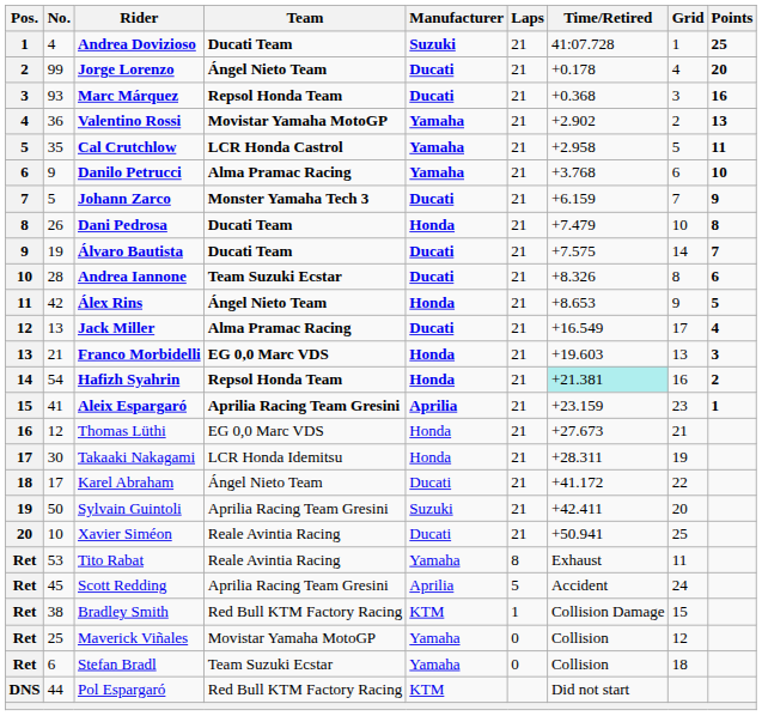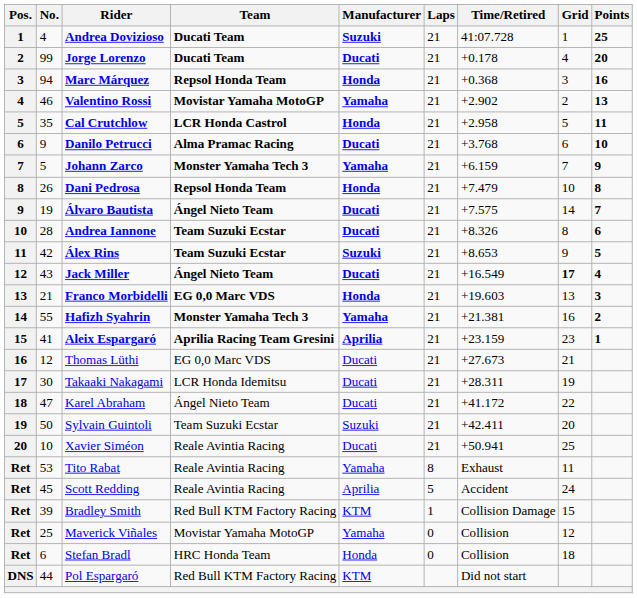Jorge Lorenzo | Team: Ángel Nieto Team -> Ducati Team
Marc Márquez | No.: 93 -> 94
Marc Márquez | Manufacturer: Ducati -> Honda
Valentino Rossi | No.: 36 -> 46
Cal Crutchlow | Manufacturer: Yamaha -> Honda
Danilo Petrucci | Manufacturer: Yamaha -> Ducati
Johann Zarco | Manufacturer: Ducati -> Yamaha
Dani Pedrosa | Team: Ducati Team -> Repsol Honda Team
Álvaro Bautista | Team: Ducati Team -> Ángel Nieto Team
Álex Rins | Team: Ángel Nieto Team -> Team Suzuki Ecstar
Álex Rins | Manufacturer: Honda -> Suzuki
Jack Miller | No.: 13 -> 43
Jack Miller | Team: Alma Pramac Racing -> Ángel Nieto Team
Jack Miller | Grid: normal -> bold
Hafizh Syahrin | No.: 54 -> 55
Hafizh Syahrin | Team: Repsol Honda Team -> Monster Yamaha Tech 3
Hafizh Syahrin | Manufacturer: Honda -> Yamaha
Hafizh Syahrin | Time/Retired: paleturquoise background -> no background
Thomas Lüthi | Manufacturer: Honda -> Ducati
Takaaki Nakagami | Manufacturer: Honda -> Ducati
Karel Abraham | No.: 17 -> 47
Sylvain Guintoli | Team: Aprilia Racing Team Gresini -> Team Suzuki Ecstar
Scott Redding | Team: Aprilia Racing Team Gresini -> Reale Avintia Racing
Bradley Smith | No.: 38 -> 39
Stefan Bradl | Team: Team Suzuki Ecstar -> HRC Honda Team
Stefan Bradl | Manufacturer: Yamaha -> Honda
